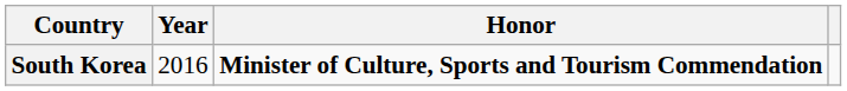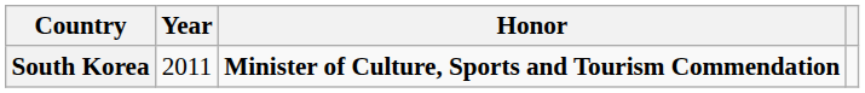South Korea | Year: 2016 -> 2011
